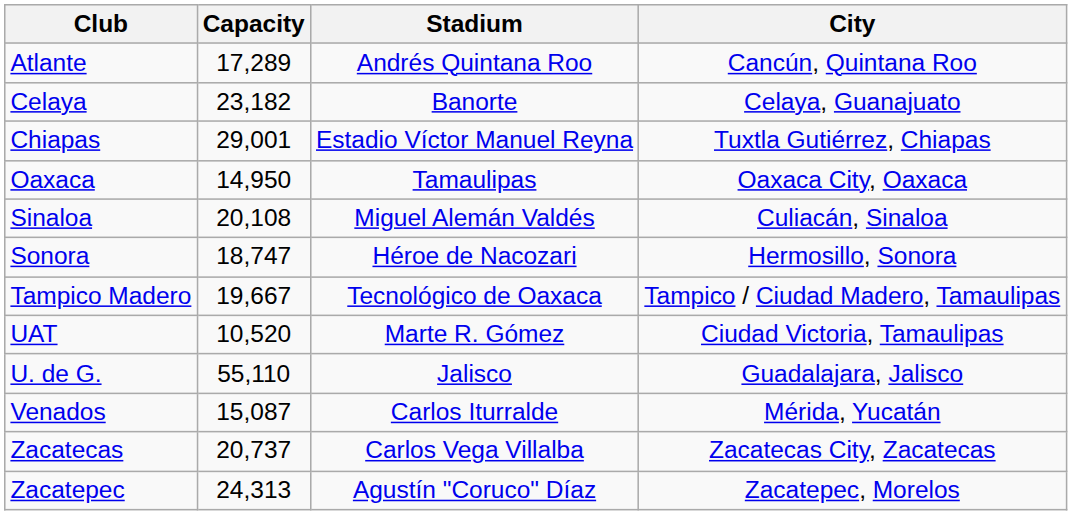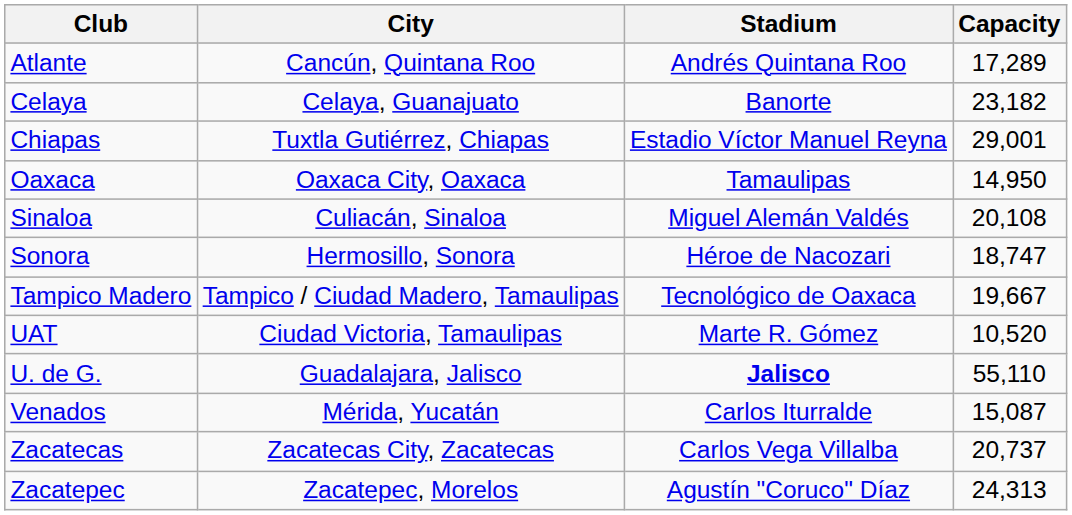columns swapped: City <-> Capacity
U. de G. | Stadium: normal -> bold
